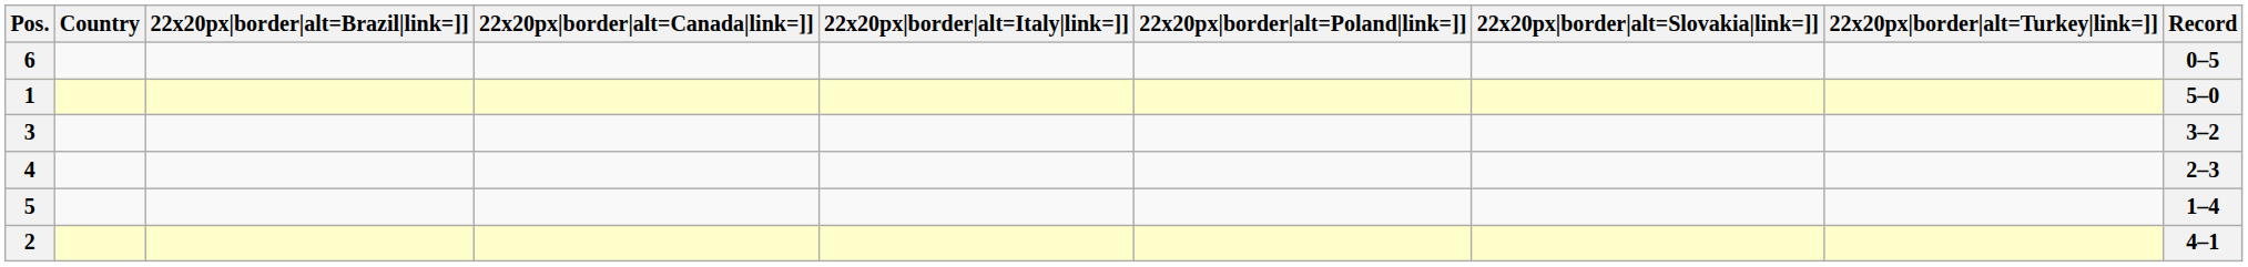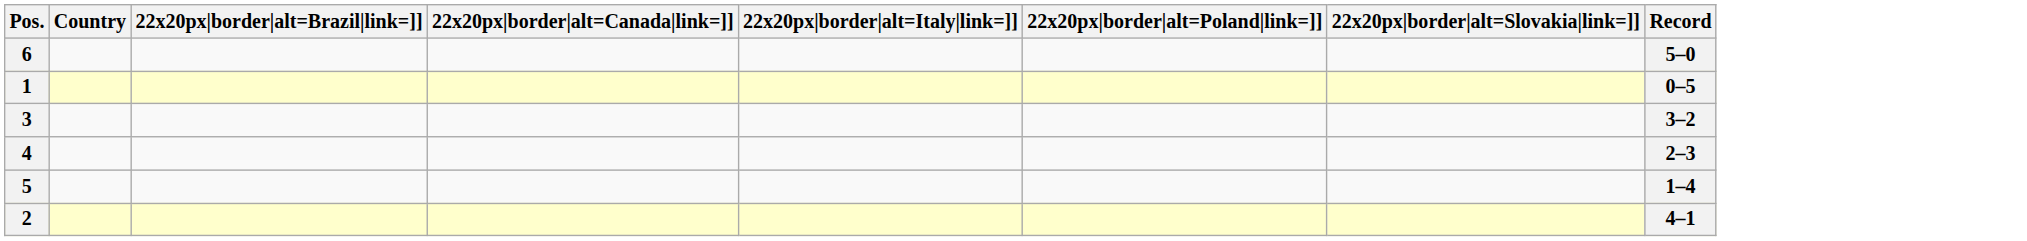- column: 22x20px|border|alt=Turkey|link=]]
6 | Record: 0–5 -> 5–0
1 | Record: 5–0 -> 0–5
